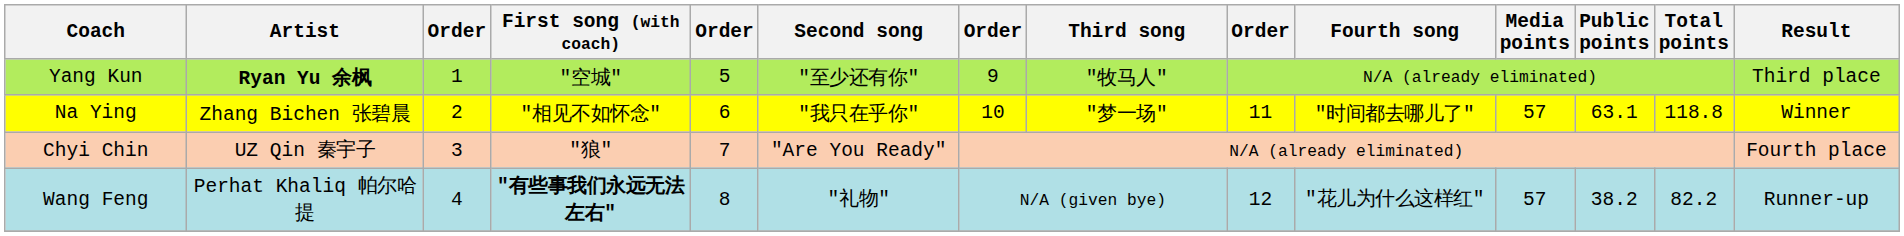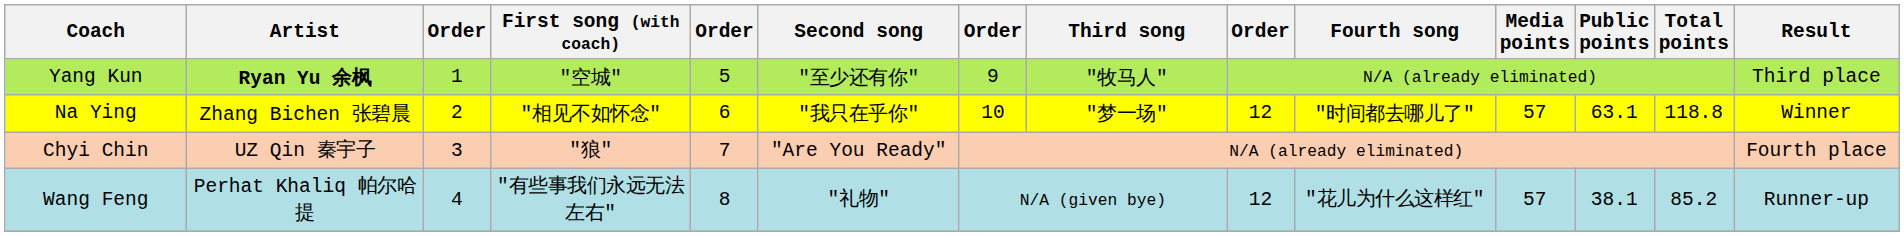Na Ying | column 9: 11 -> 12
Wang Feng | First song (with coach): bold -> normal
Wang Feng | Public points: 38.2 -> 38.1
Wang Feng | Total points: 82.2 -> 85.2
